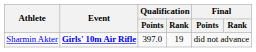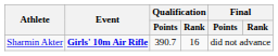Sharmin Akter | Qualification / Points: 397.0 -> 390.7
Sharmin Akter | Qualification / Rank: 19 -> 16
